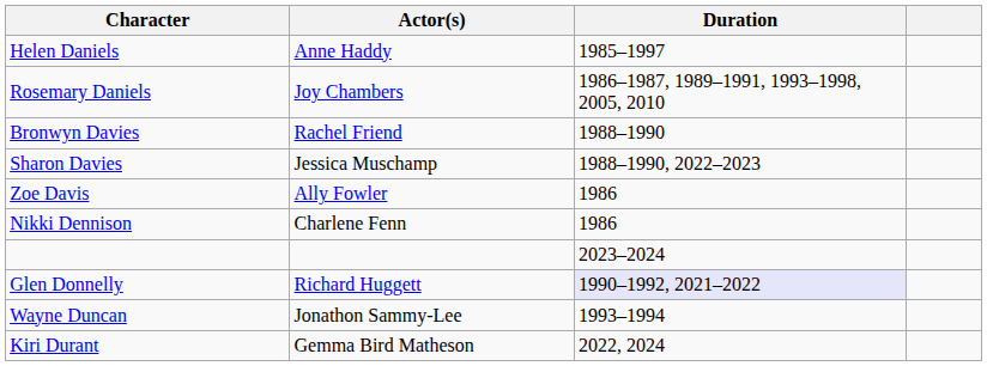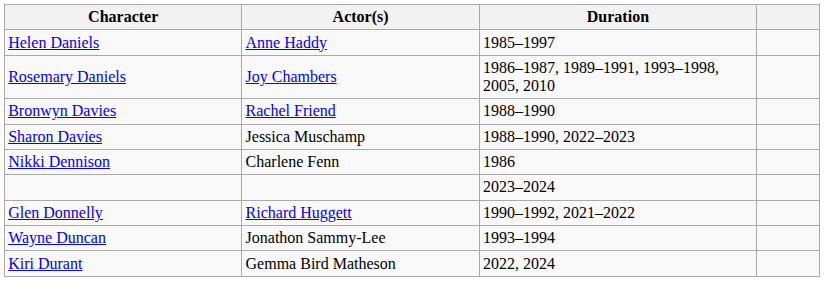- row: Zoe Davis | Ally Fowler | 1986
Glen Donnelly | Duration: lavender background -> no background
